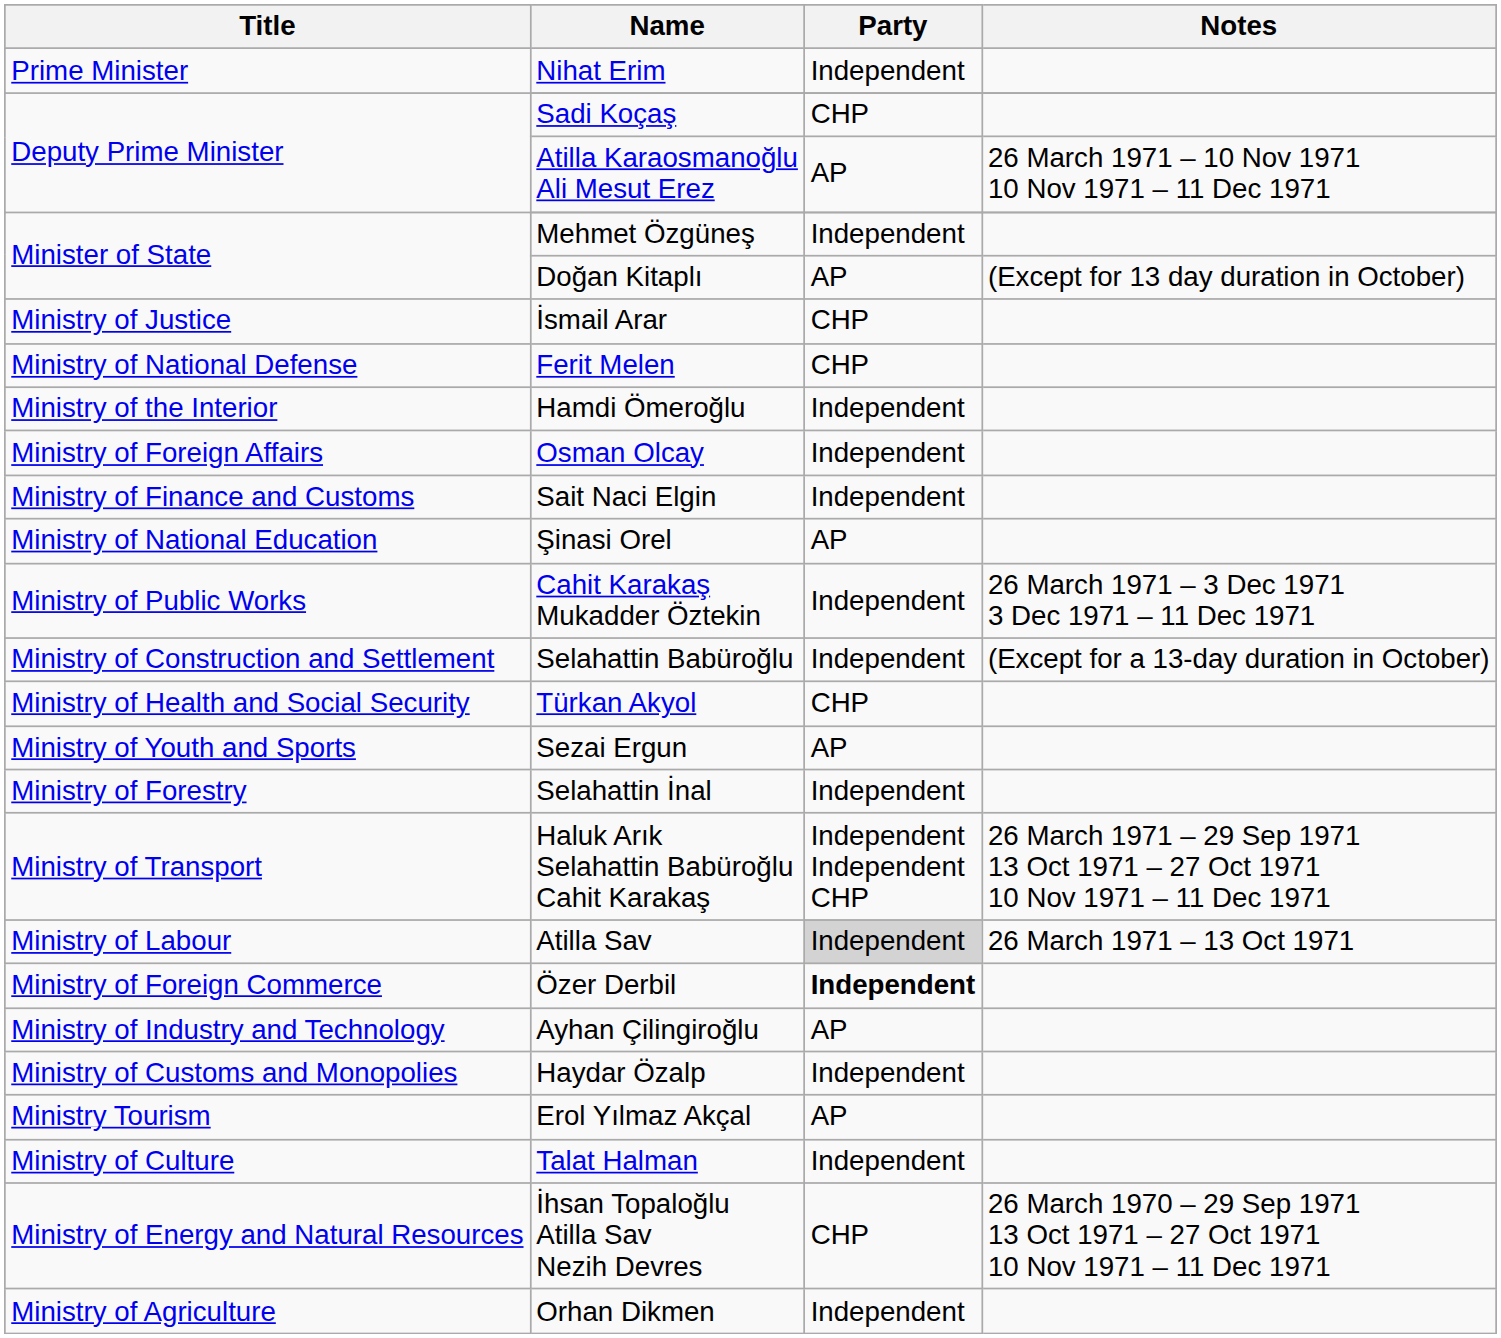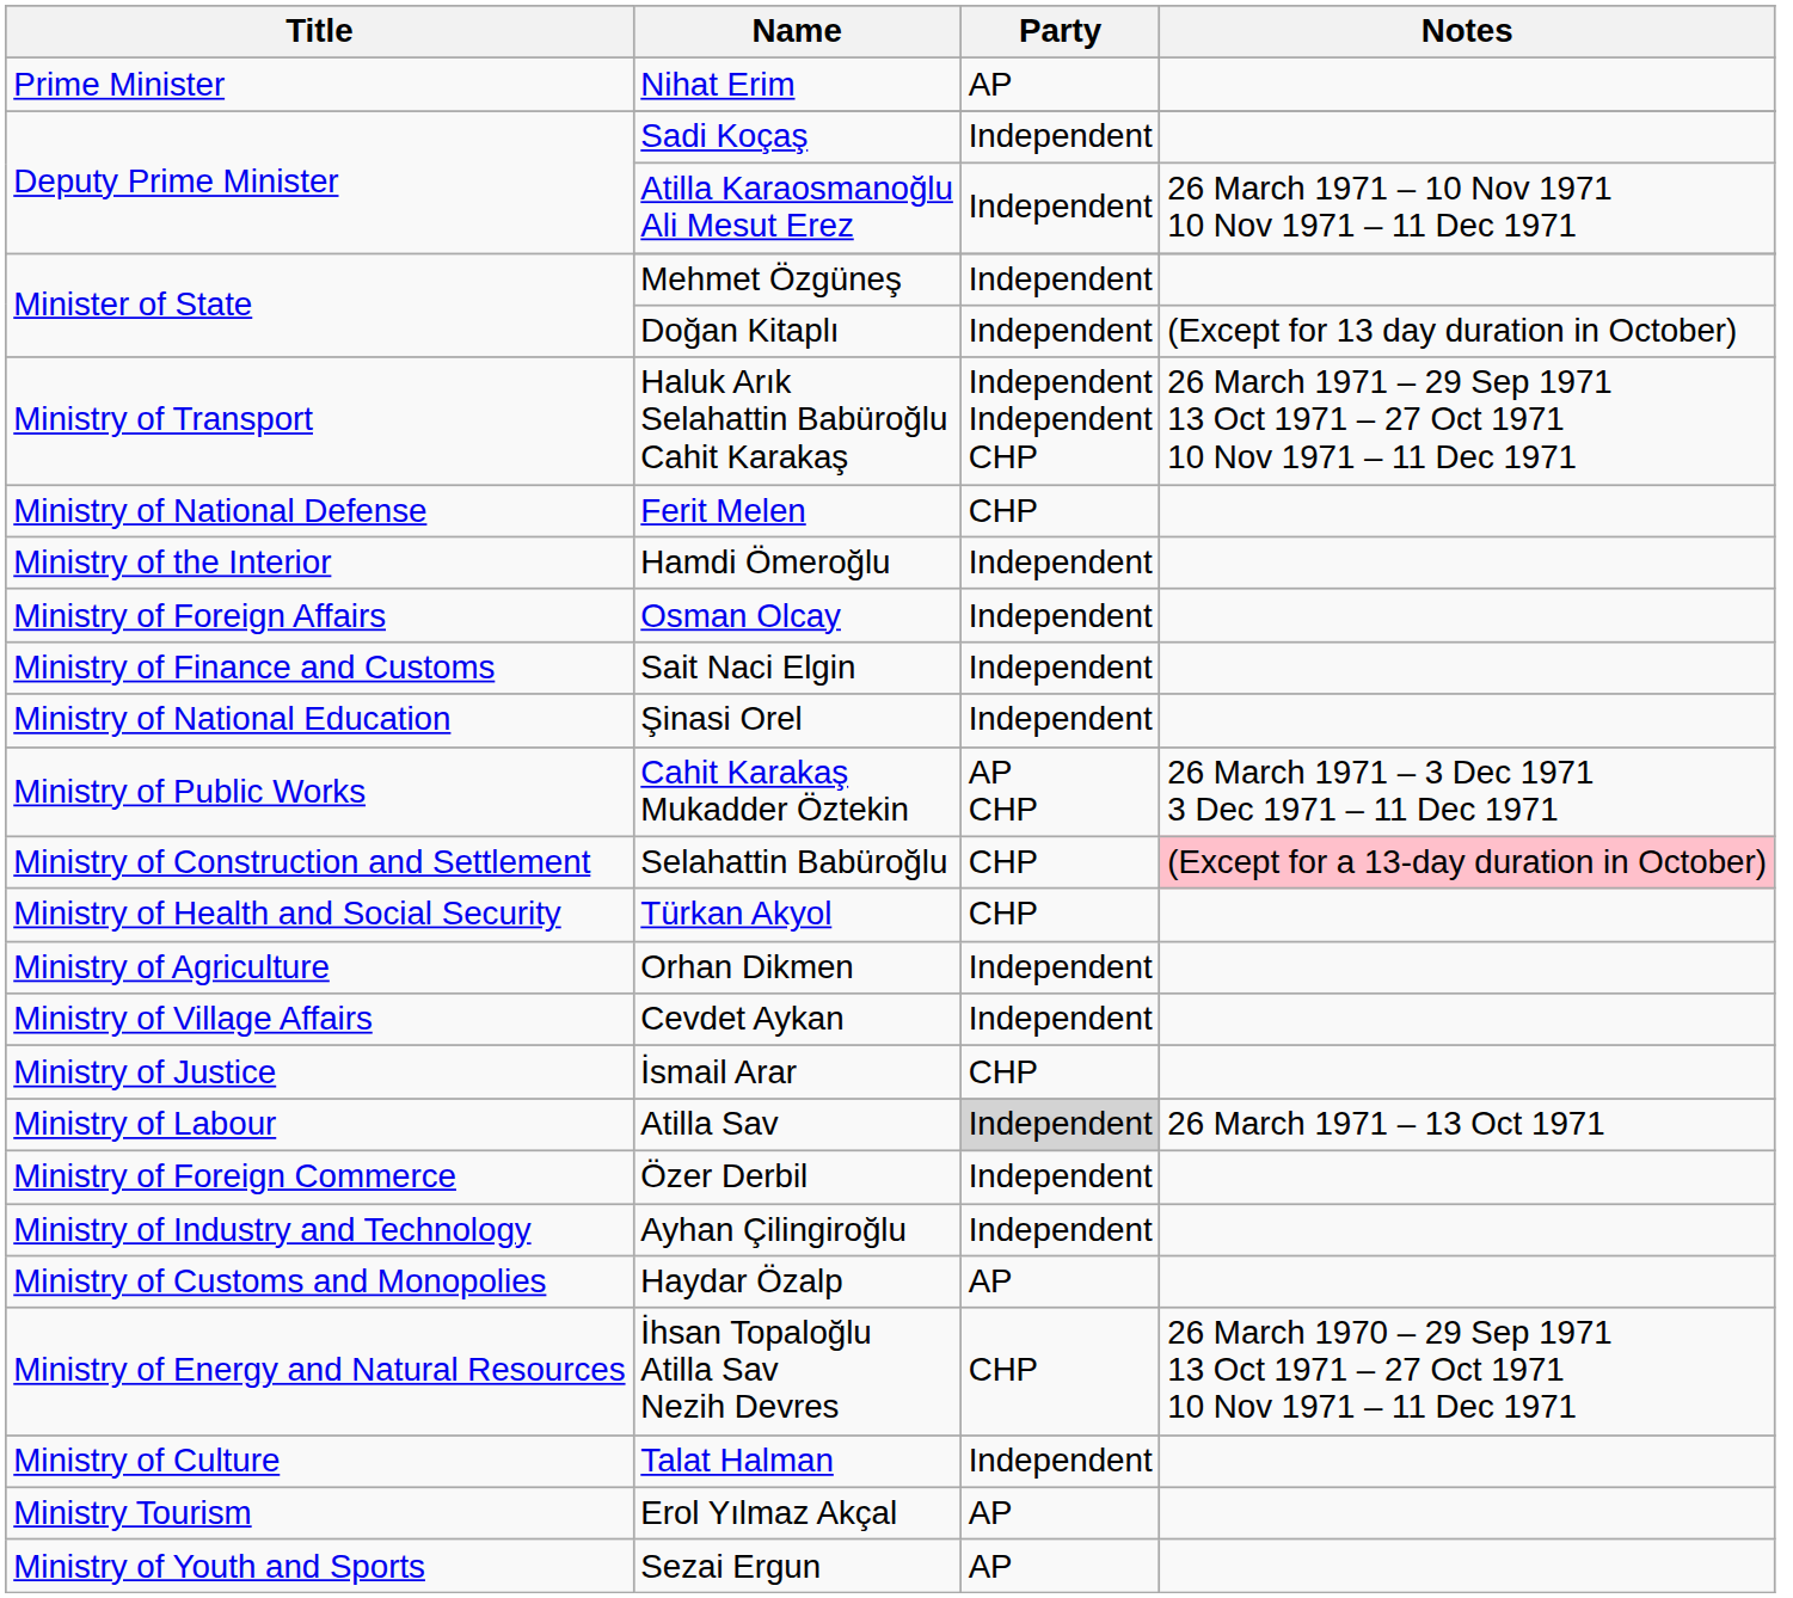Nihat Erim | Party: Independent -> AP
Sadi Koçaş | Party: CHP -> Independent
Atilla Karaosmanoğlu Ali Mesut Erez | Party: AP -> Independent
Doğan Kitaplı | Party: AP -> Independent
rows swapped: İsmail Arar <-> Haluk Arık Selahattin Babüroğlu Cahit Karakaş
Şinasi Orel | Party: AP -> Independent
Cahit Karakaş Mukadder Öztekin | Party: Independent -> AP CHP
Selahattin Babüroğlu | Party: Independent -> CHP
Selahattin Babüroğlu | Notes: no background -> pink background
rows swapped: Orhan Dikmen <-> Sezai Ergun
+ row: Ministry of Village Affairs | Cevdet Aykan | Independent
- row: Ministry of Forestry | Selahattin İnal | Independent
Özer Derbil | Party: bold -> normal
Ayhan Çilingiroğlu | Party: AP -> Independent
Haydar Özalp | Party: Independent -> AP
rows swapped: Erol Yılmaz Akçal <-> İhsan Topaloğlu Atilla Sav Nezih Devres
